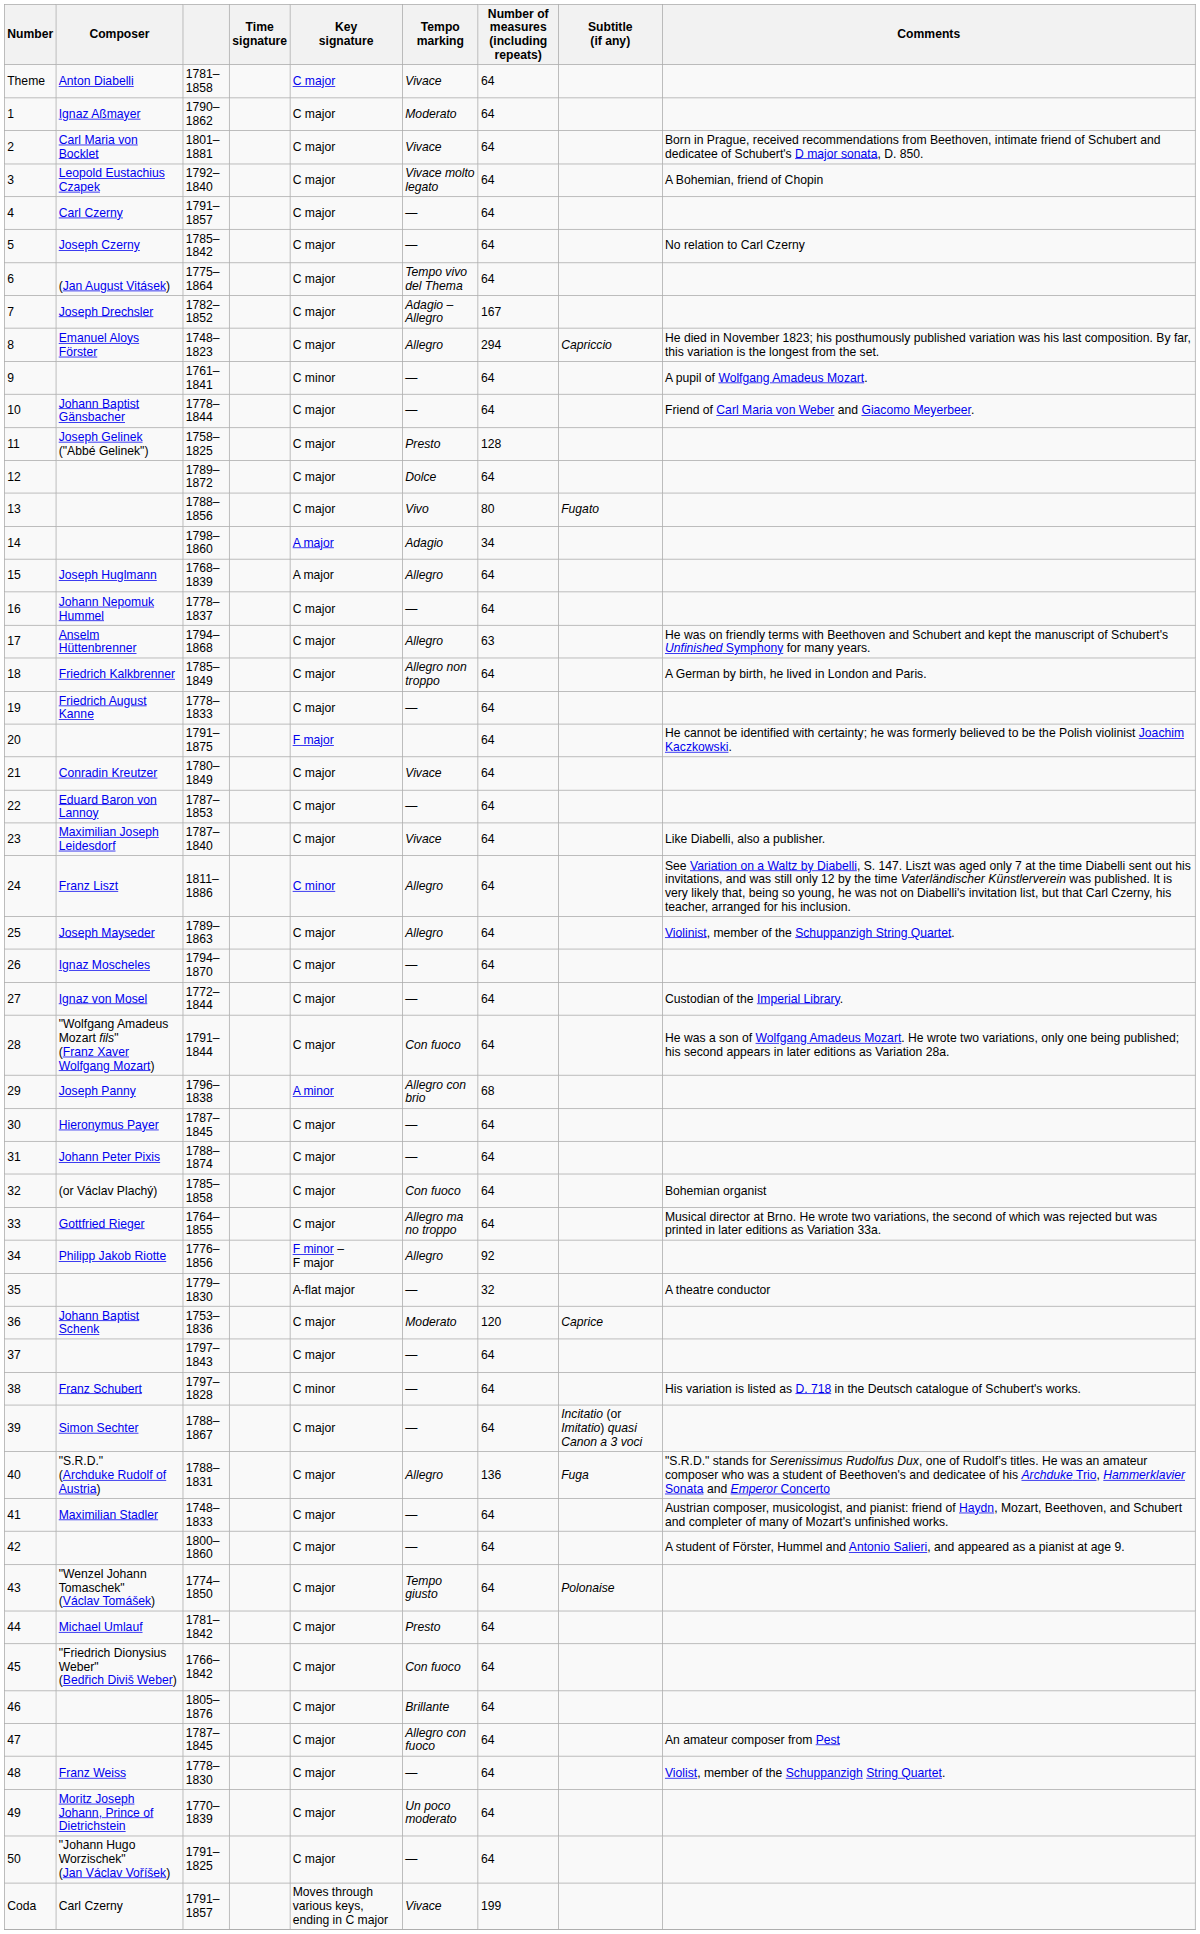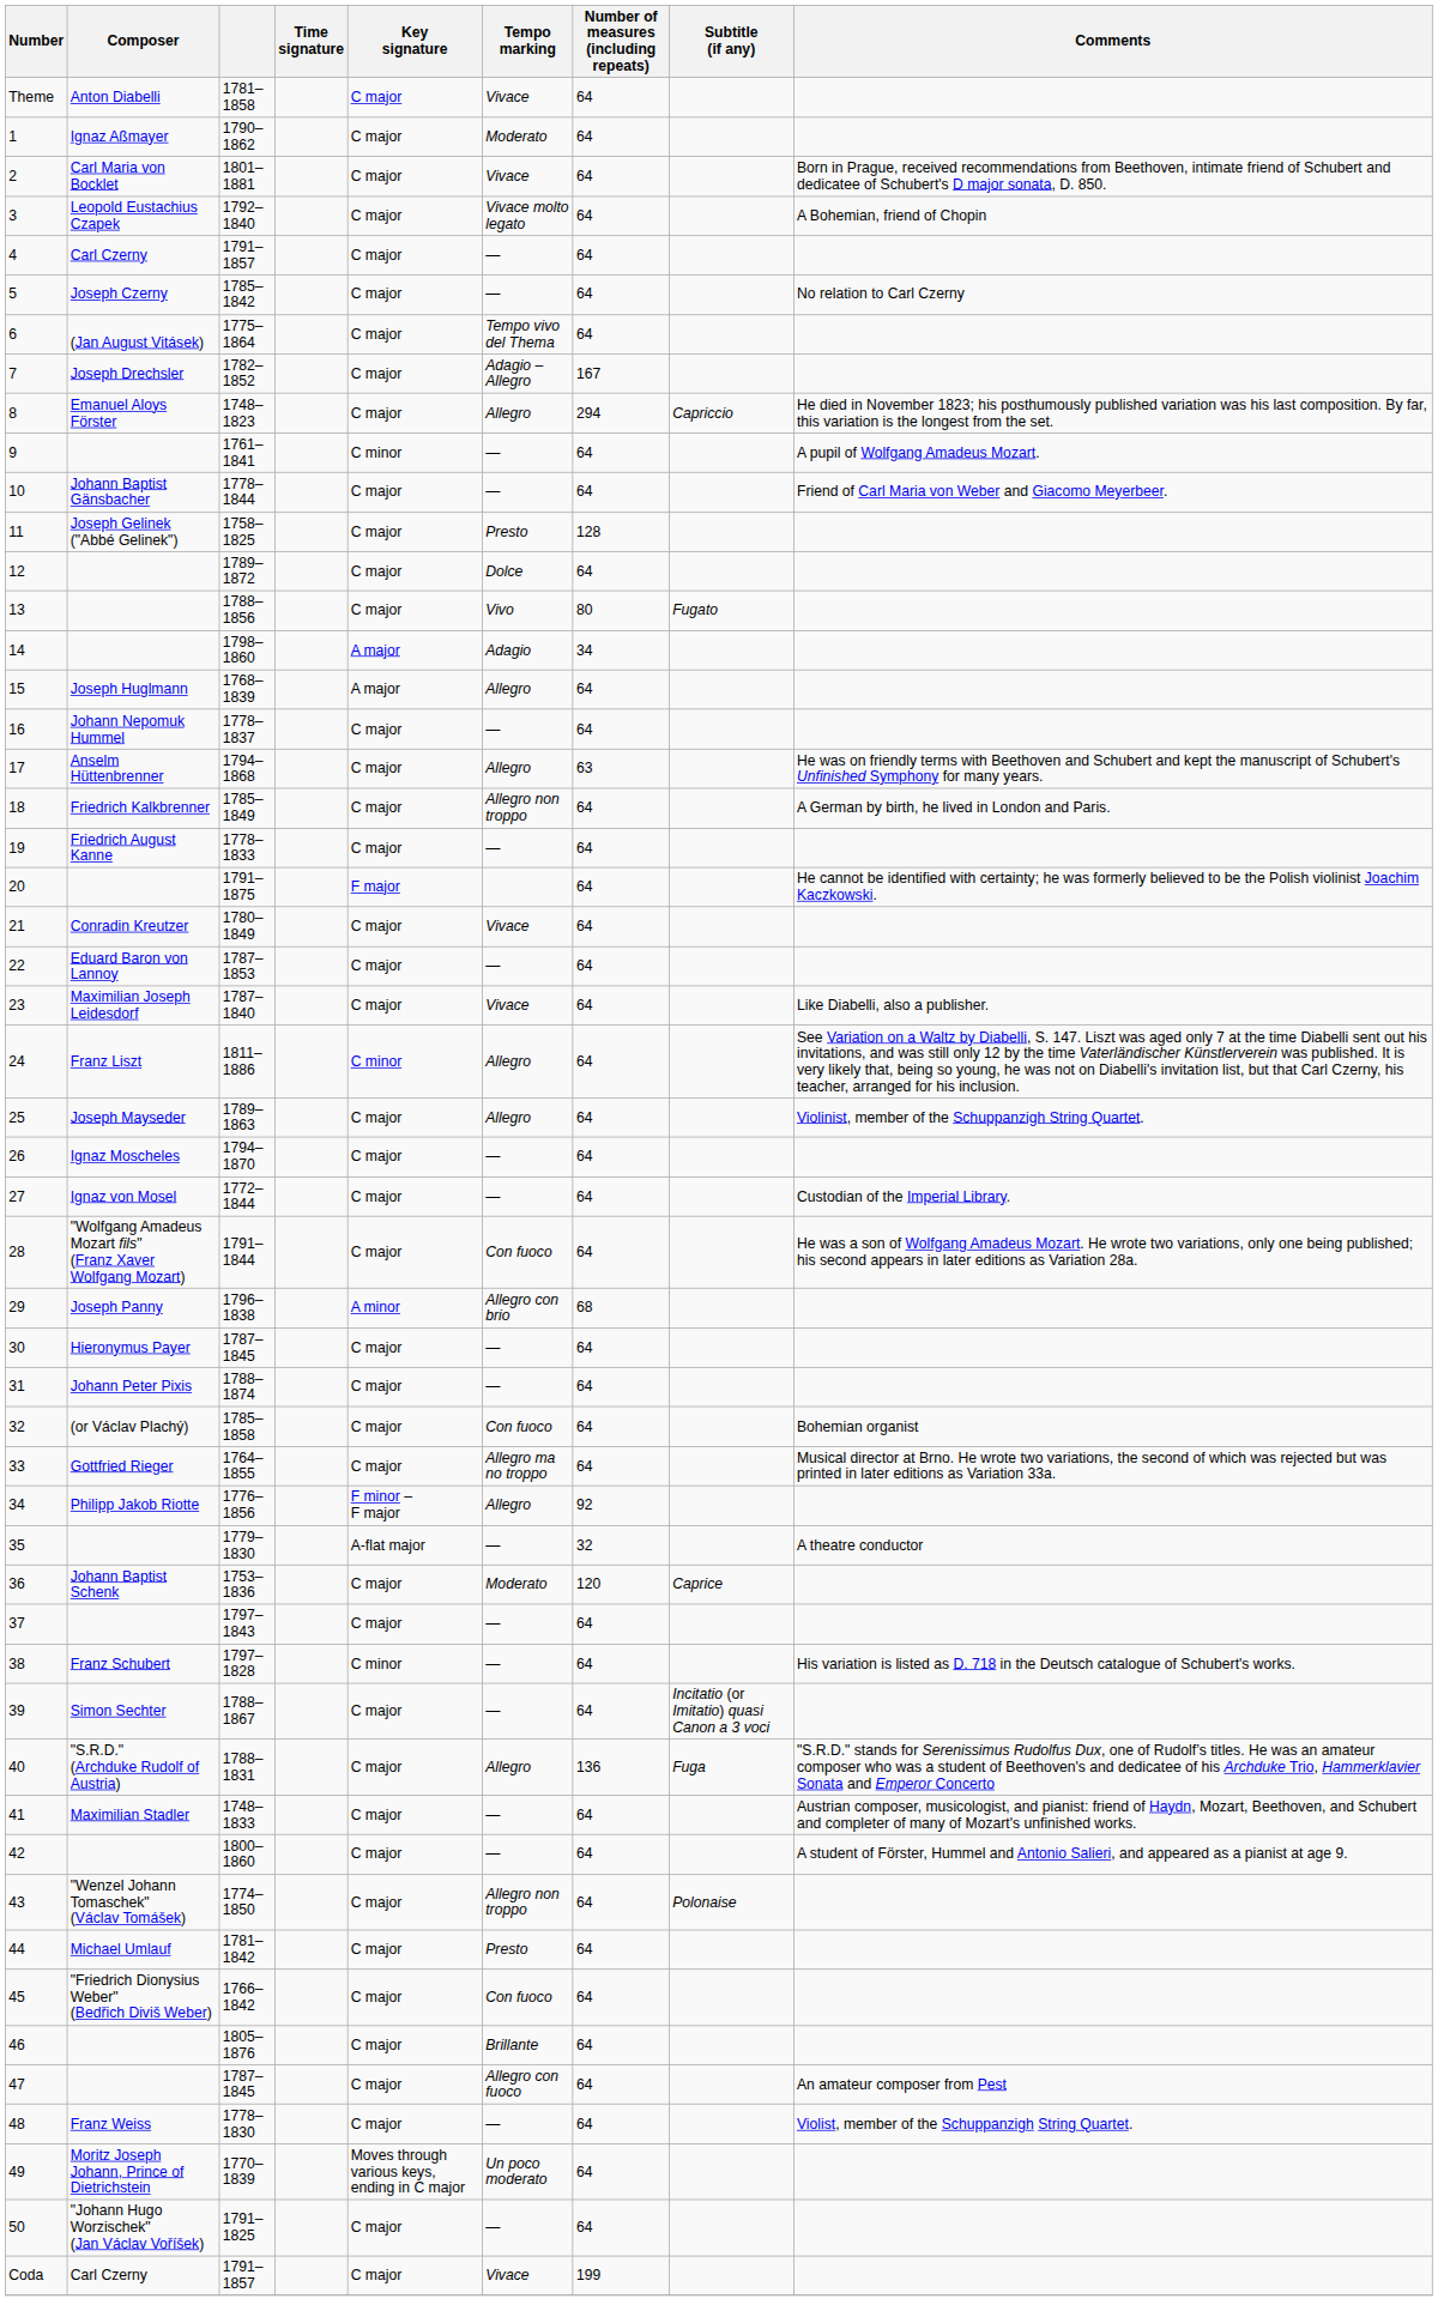43 | Tempo marking: Tempo giusto -> Allegro non troppo
49 | Key signature: C major -> Moves through various keys, ending in C major
Coda | Key signature: Moves through various keys, ending in C major -> C major
